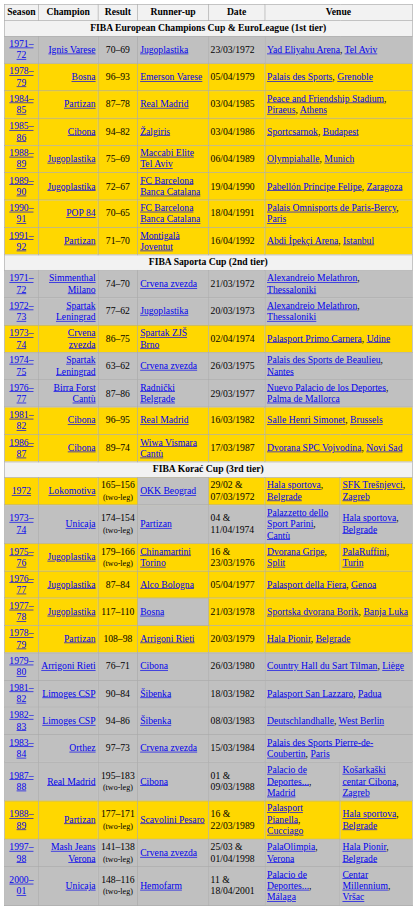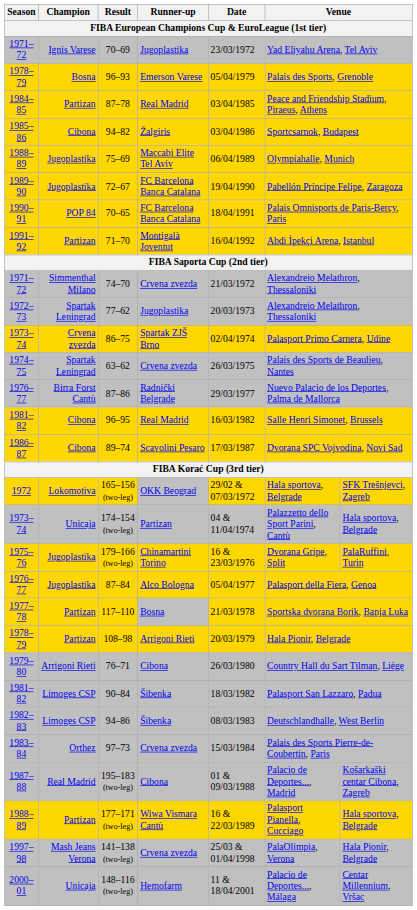89–74 | Runner-up: Wiwa Vismara Cantù -> Scavolini Pesaro
117–110 | Champion: Jugoplastika -> Partizan
177–171 (two-leg) | Runner-up: Scavolini Pesaro -> Wiwa Vismara Cantù
